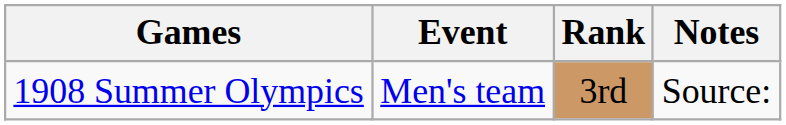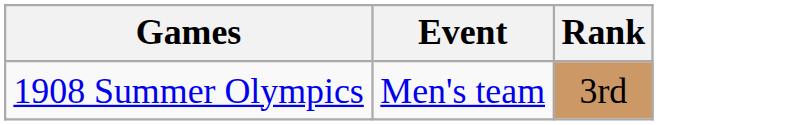- column: Notes | Source:
